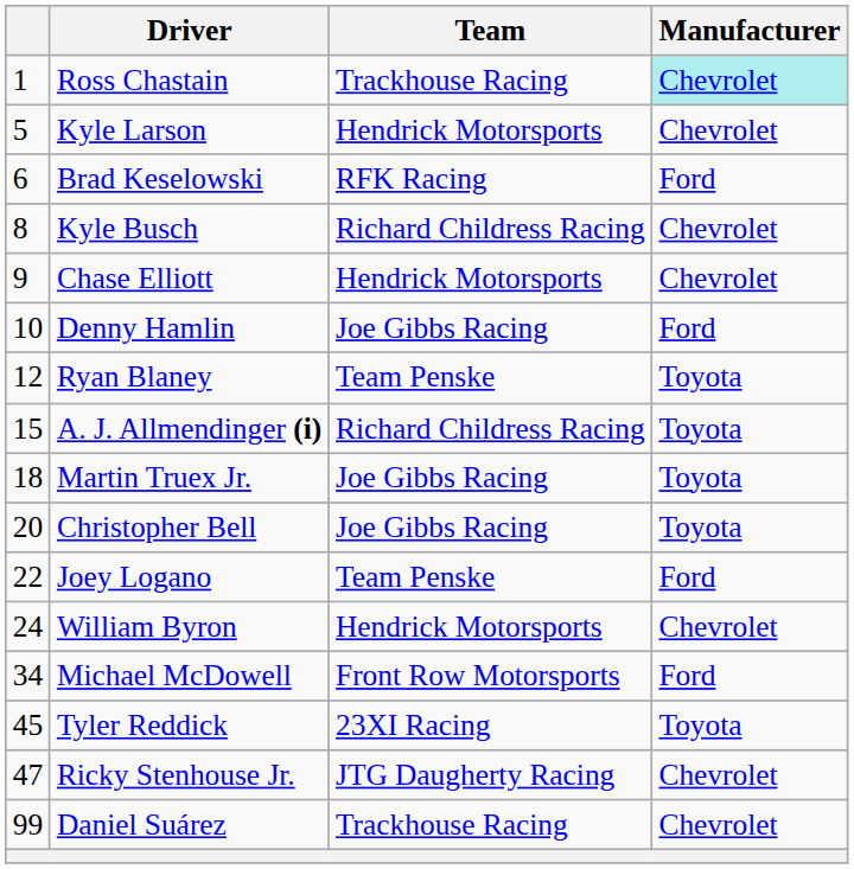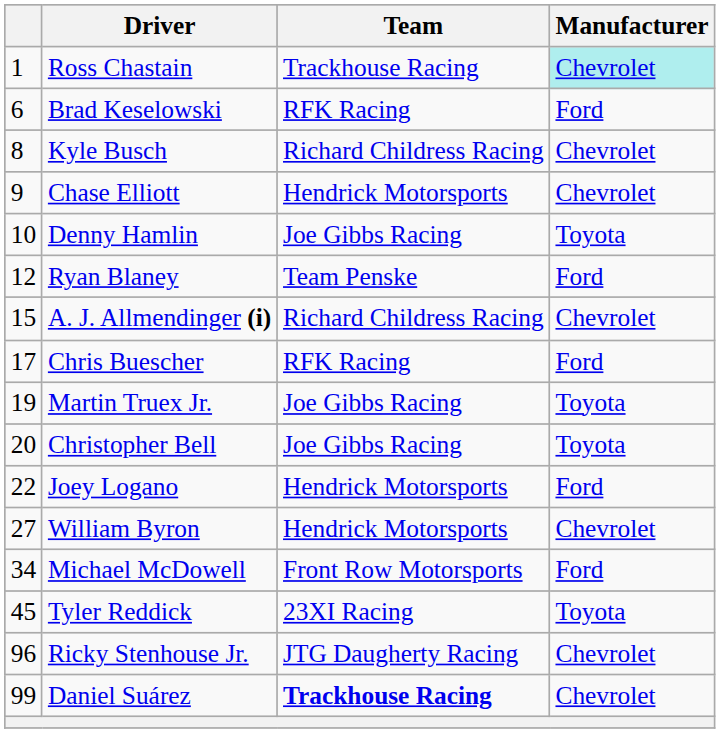- row: 5 | Kyle Larson | Hendrick Motorsports | Chevrolet
Denny Hamlin | Manufacturer: Ford -> Toyota
Ryan Blaney | Manufacturer: Toyota -> Ford
A. J. Allmendinger (i) | Manufacturer: Toyota -> Chevrolet
+ row: 17 | Chris Buescher | RFK Racing | Ford
Martin Truex Jr. | column 1: 18 -> 19
Joey Logano | Team: Team Penske -> Hendrick Motorsports
William Byron | column 1: 24 -> 27
Ricky Stenhouse Jr. | column 1: 47 -> 96
Daniel Suárez | Team: normal -> bold
